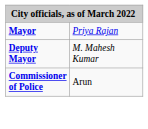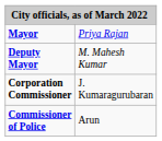+ row: Corporation Commissioner | J. Kumaragurubaran
